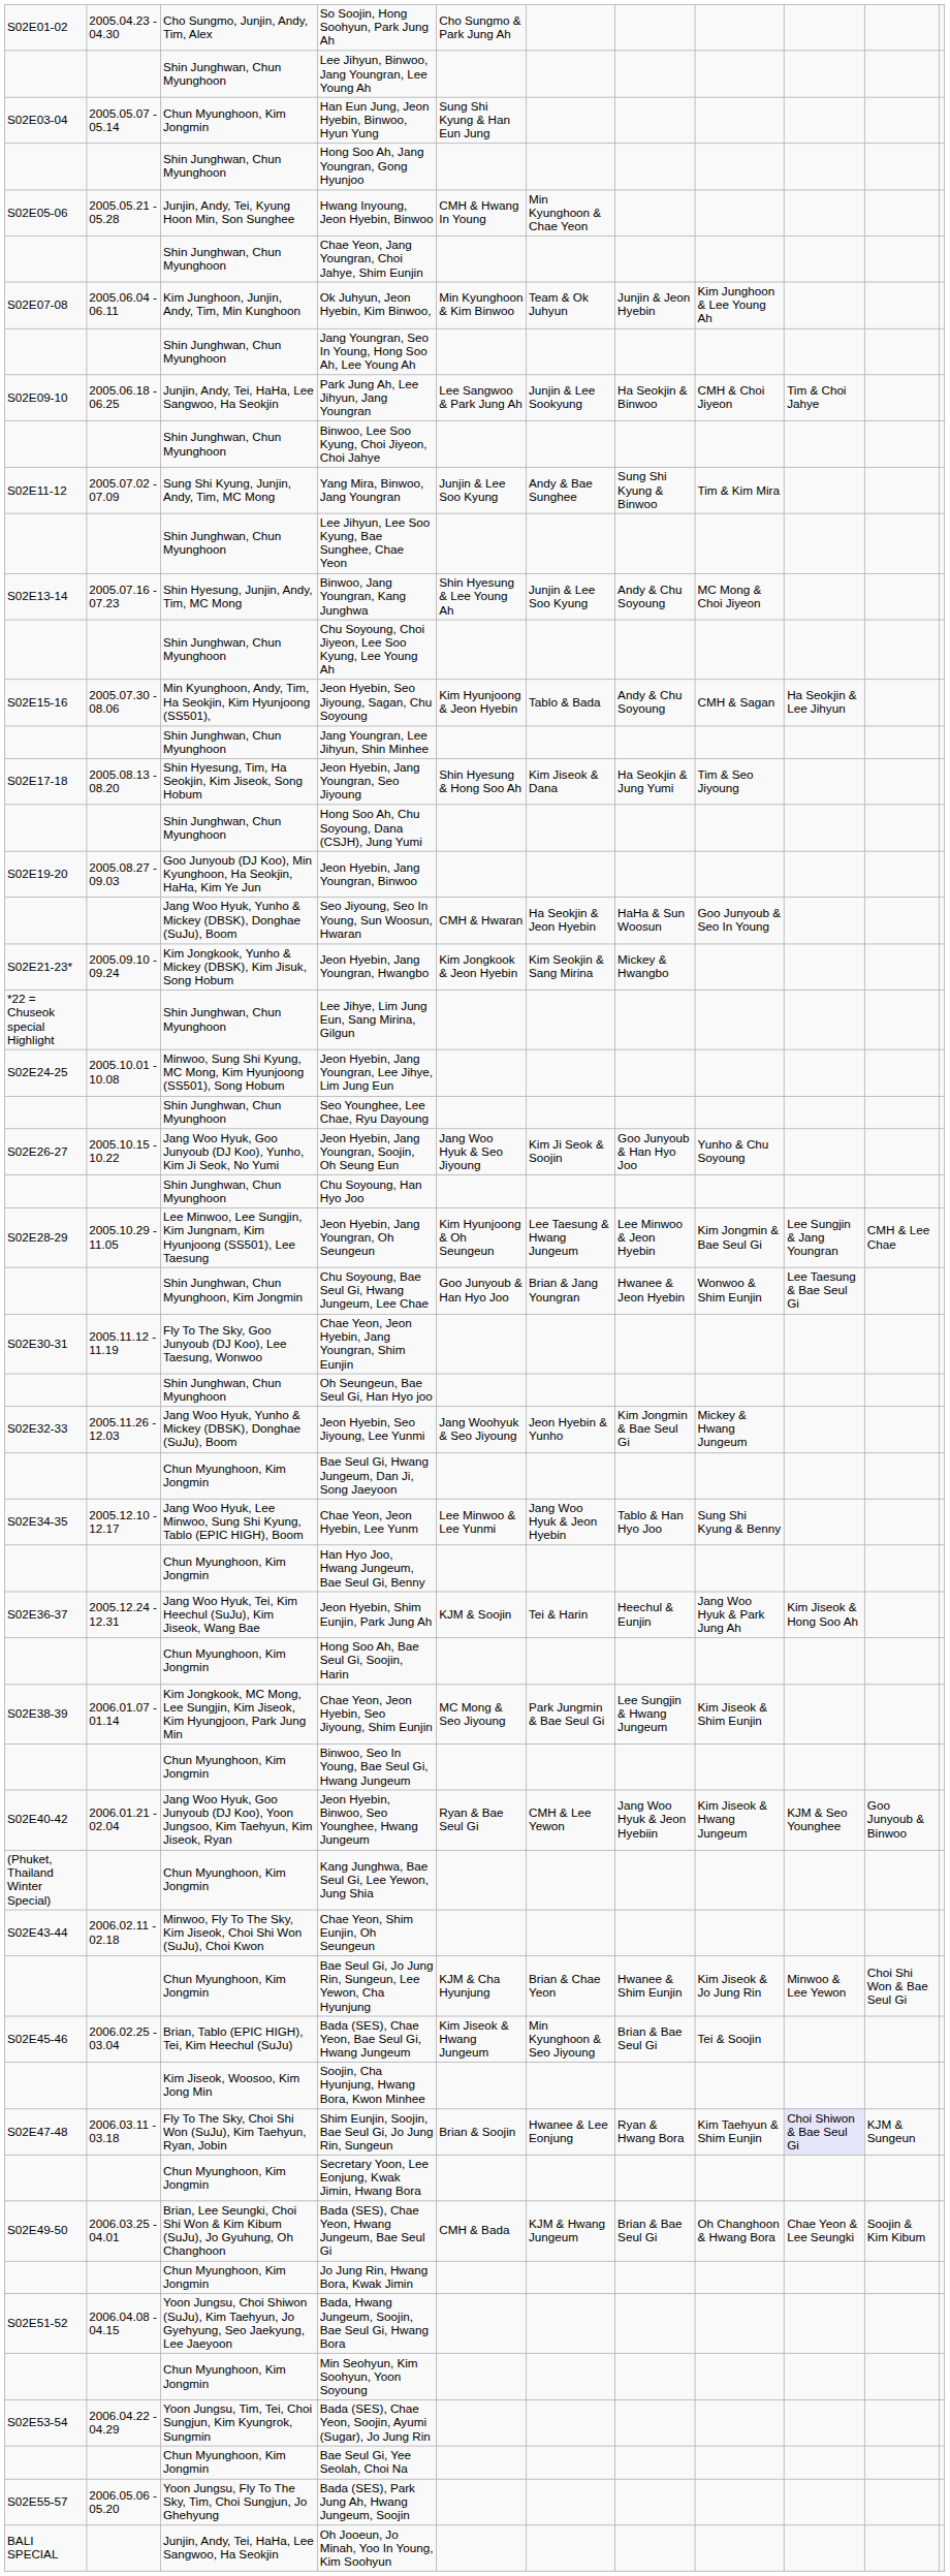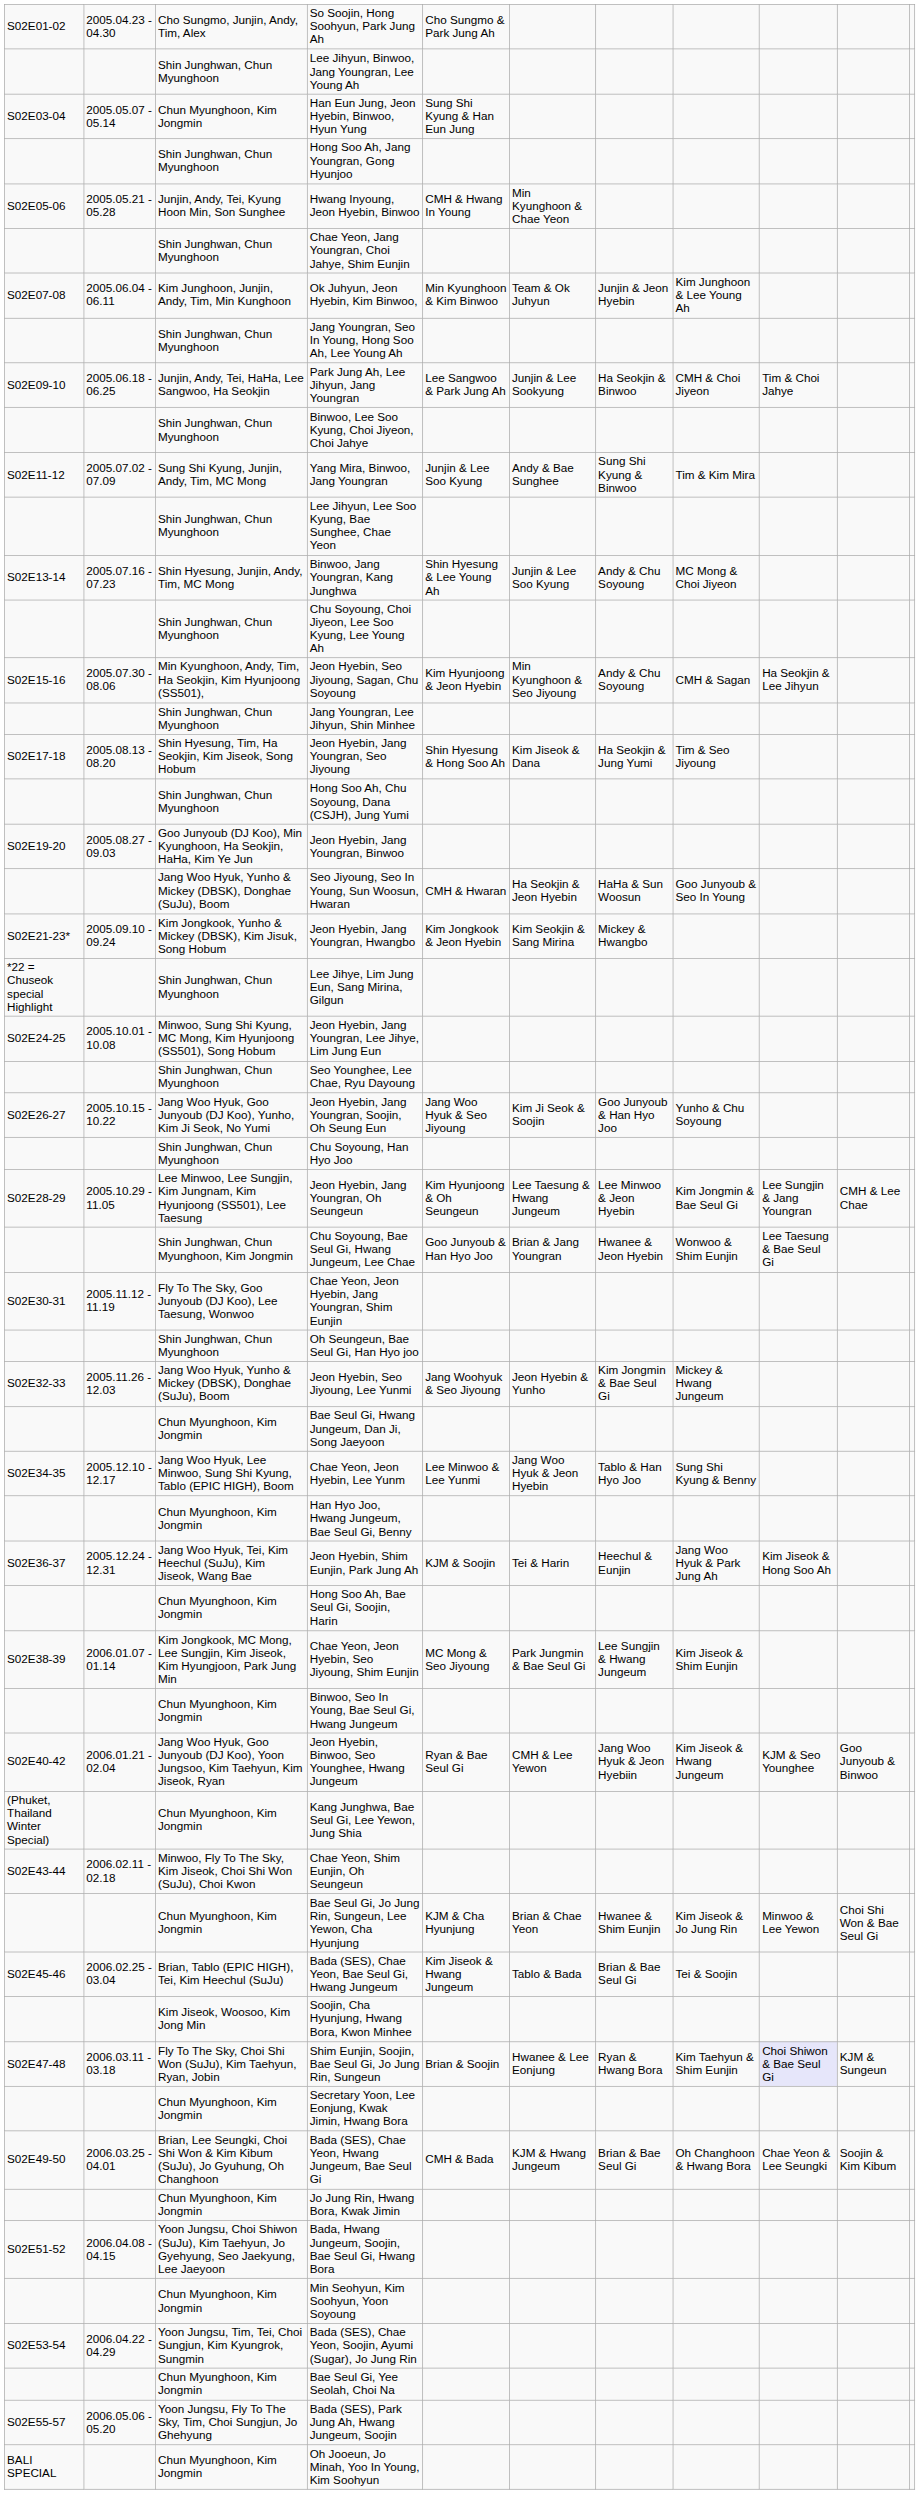Jeon Hyebin, Seo Jiyoung, Sagan, Chu Soyoung | column 6: Tablo & Bada -> Min Kyunghoon & Seo Jiyoung
Bada (SES), Chae Yeon, Bae Seul Gi, Hwang Jungeum | column 6: Min Kyunghoon & Seo Jiyoung -> Tablo & Bada
Oh Jooeun, Jo Minah, Yoo In Young, Kim Soohyun | column 3: Junjin, Andy, Tei, HaHa, Lee Sangwoo, Ha Seokjin -> Chun Myunghoon, Kim Jongmin
